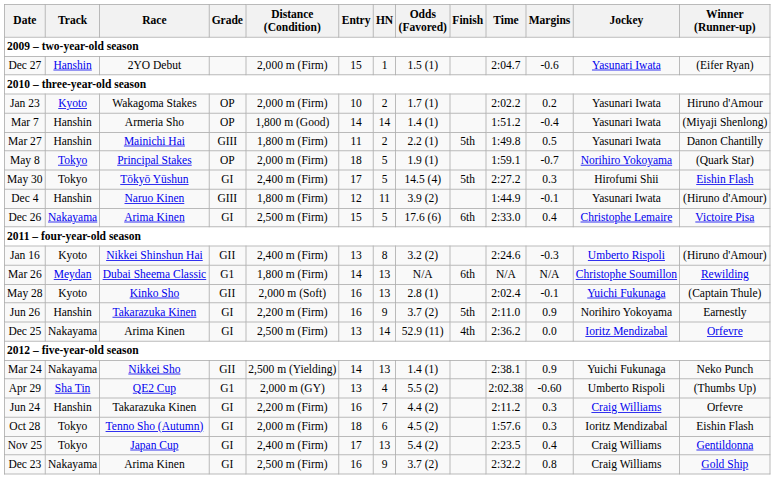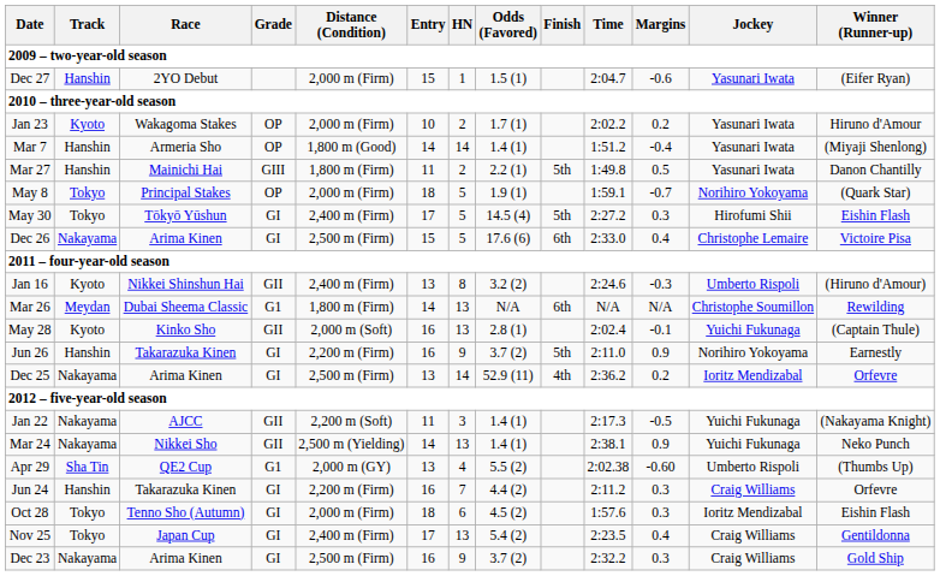- row: Dec 4 | Hanshin | Naruo Kinen | GIII | 1,800 m (Firm) | 12 | 11 | 3.9 (2) | 1:44.9 | -0.1 | Yasunari Iwata | (Hiruno d'Amour)
Dec 25 | Margins: 0.0 -> 0.2
+ row: Jan 22 | Nakayama | AJCC | GII | 2,200 m (Soft) | 11 | 3 | 1.4 (1) | 2:17.3 | -0.5 | Yuichi Fukunaga | (Nakayama Knight)
Dec 23 | Margins: 0.8 -> 0.3
